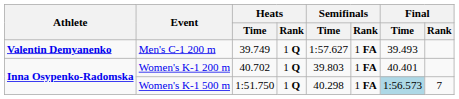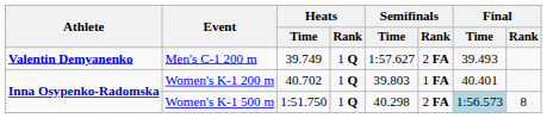Men's C-1 200 m | Semifinals / Rank: 1 FA -> 2 FA
Women's K-1 500 m | Semifinals / Rank: 1 FA -> 2 FA
Women's K-1 500 m | Final / Rank: 7 -> 8
